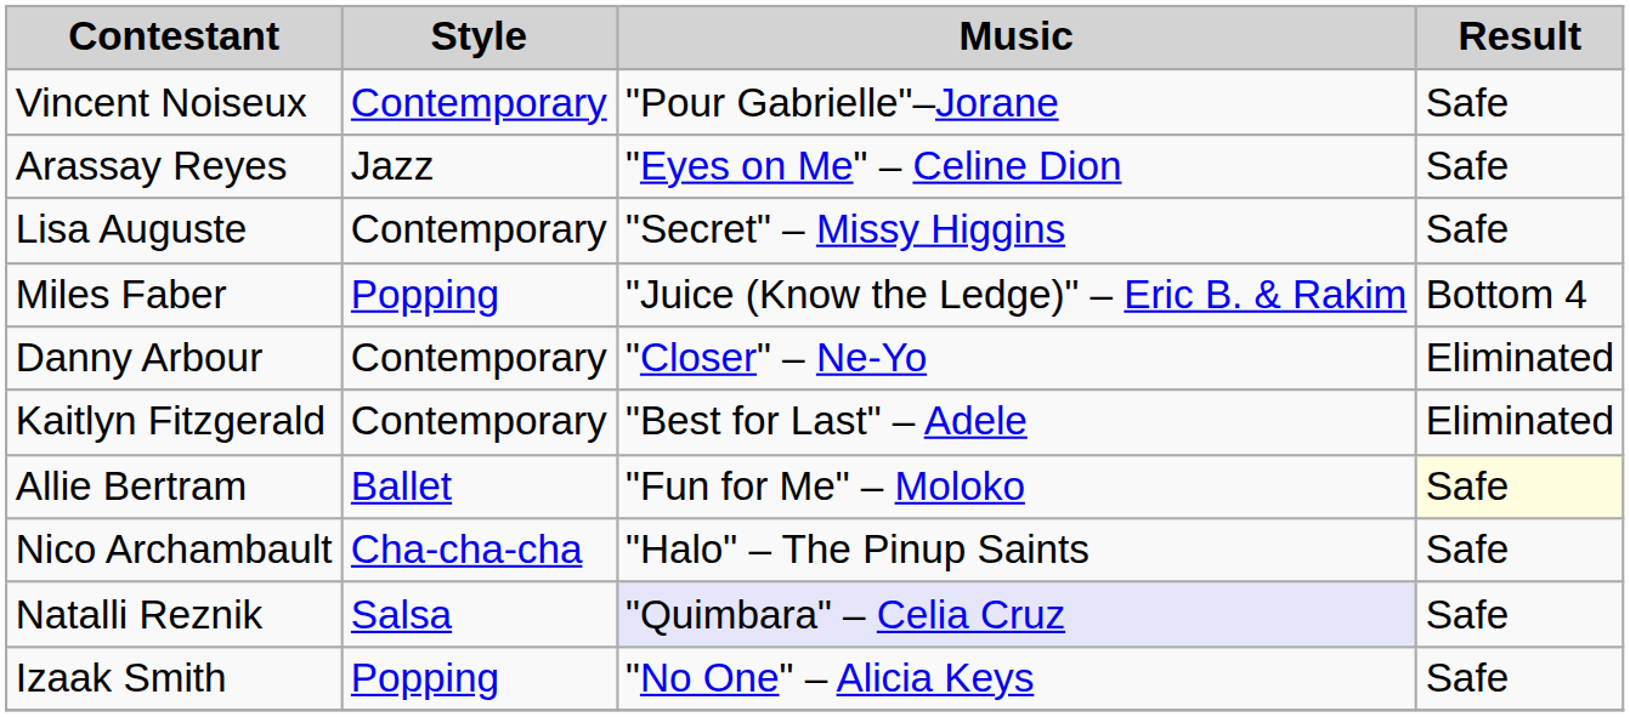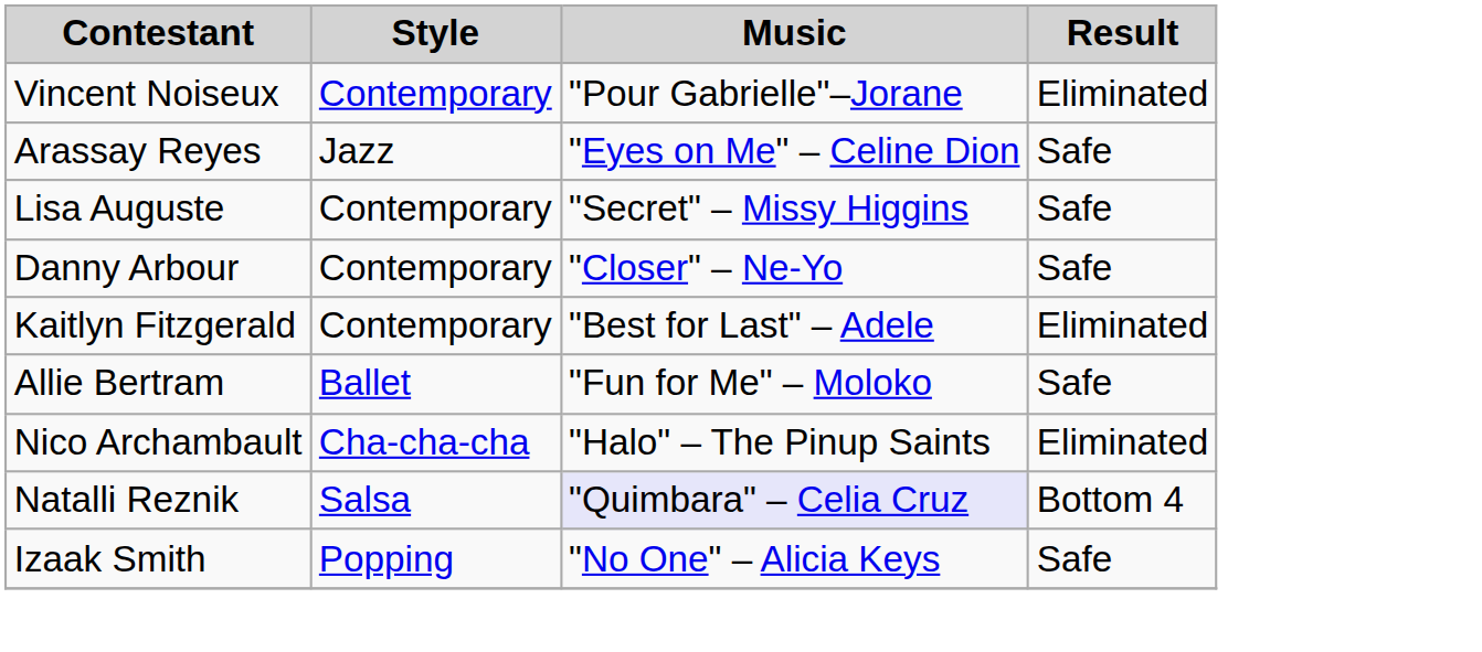Vincent Noiseux | Result: Safe -> Eliminated
- row: Miles Faber | Popping | "Juice (Know the Ledge)" – Eric B. & Rakim | Bottom 4
Danny Arbour | Result: Eliminated -> Safe
Allie Bertram | Result: lightyellow background -> no background
Nico Archambault | Result: Safe -> Eliminated
Natalli Reznik | Result: Safe -> Bottom 4
